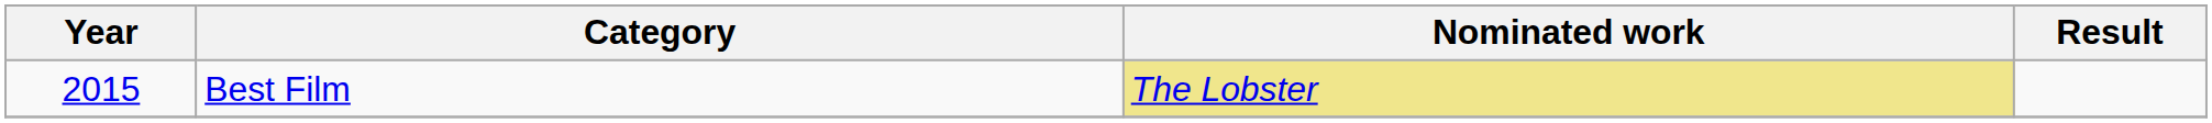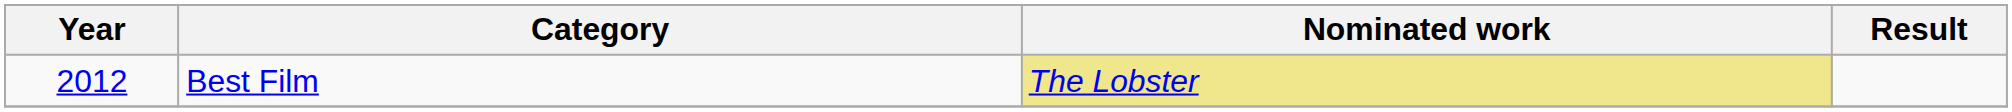Best Film | Year: 2015 -> 2012
